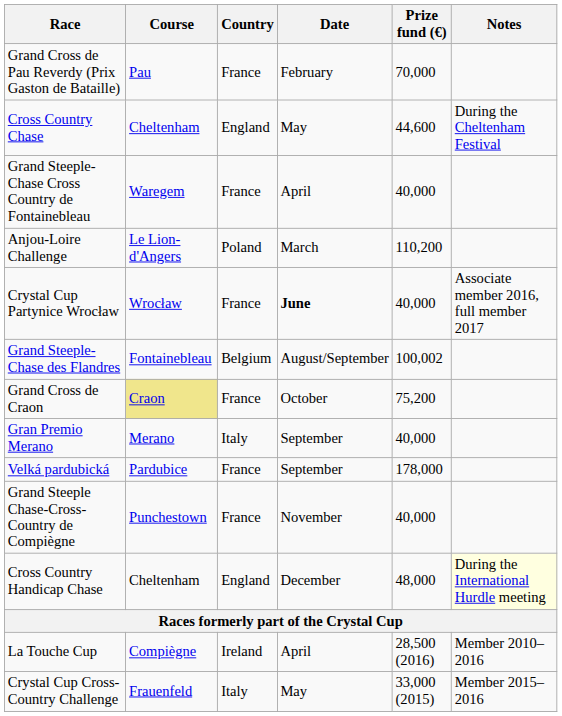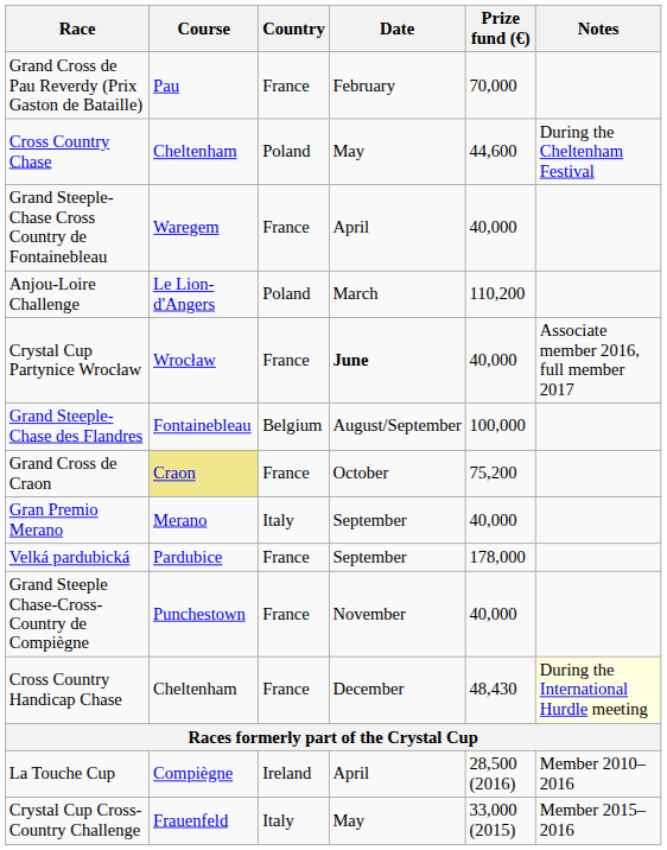Cross Country Chase | Country: England -> Poland
Grand Steeple-Chase des Flandres | Prize fund (€): 100,002 -> 100,000
Cross Country Handicap Chase | Country: England -> France
Cross Country Handicap Chase | Prize fund (€): 48,000 -> 48,430
